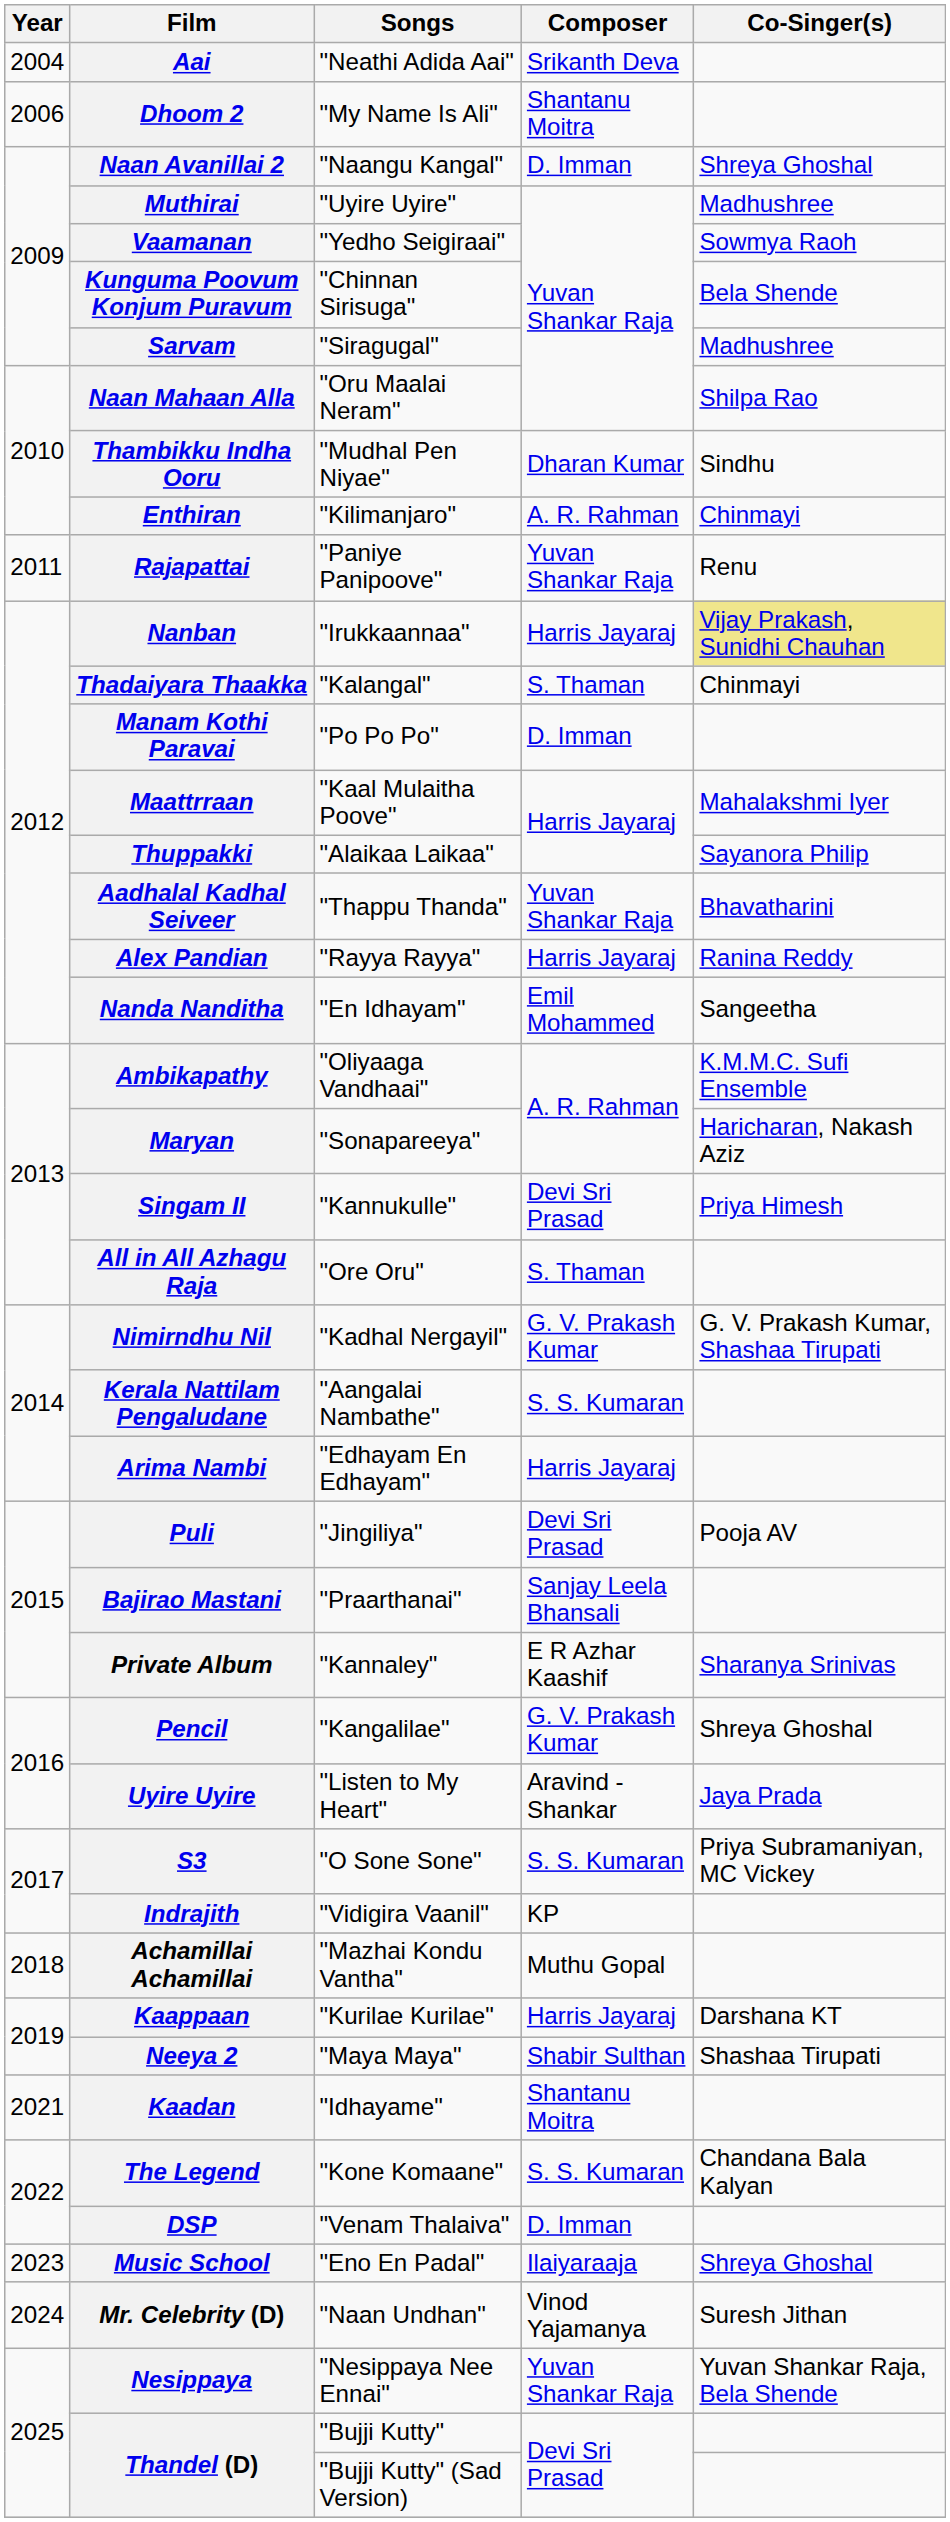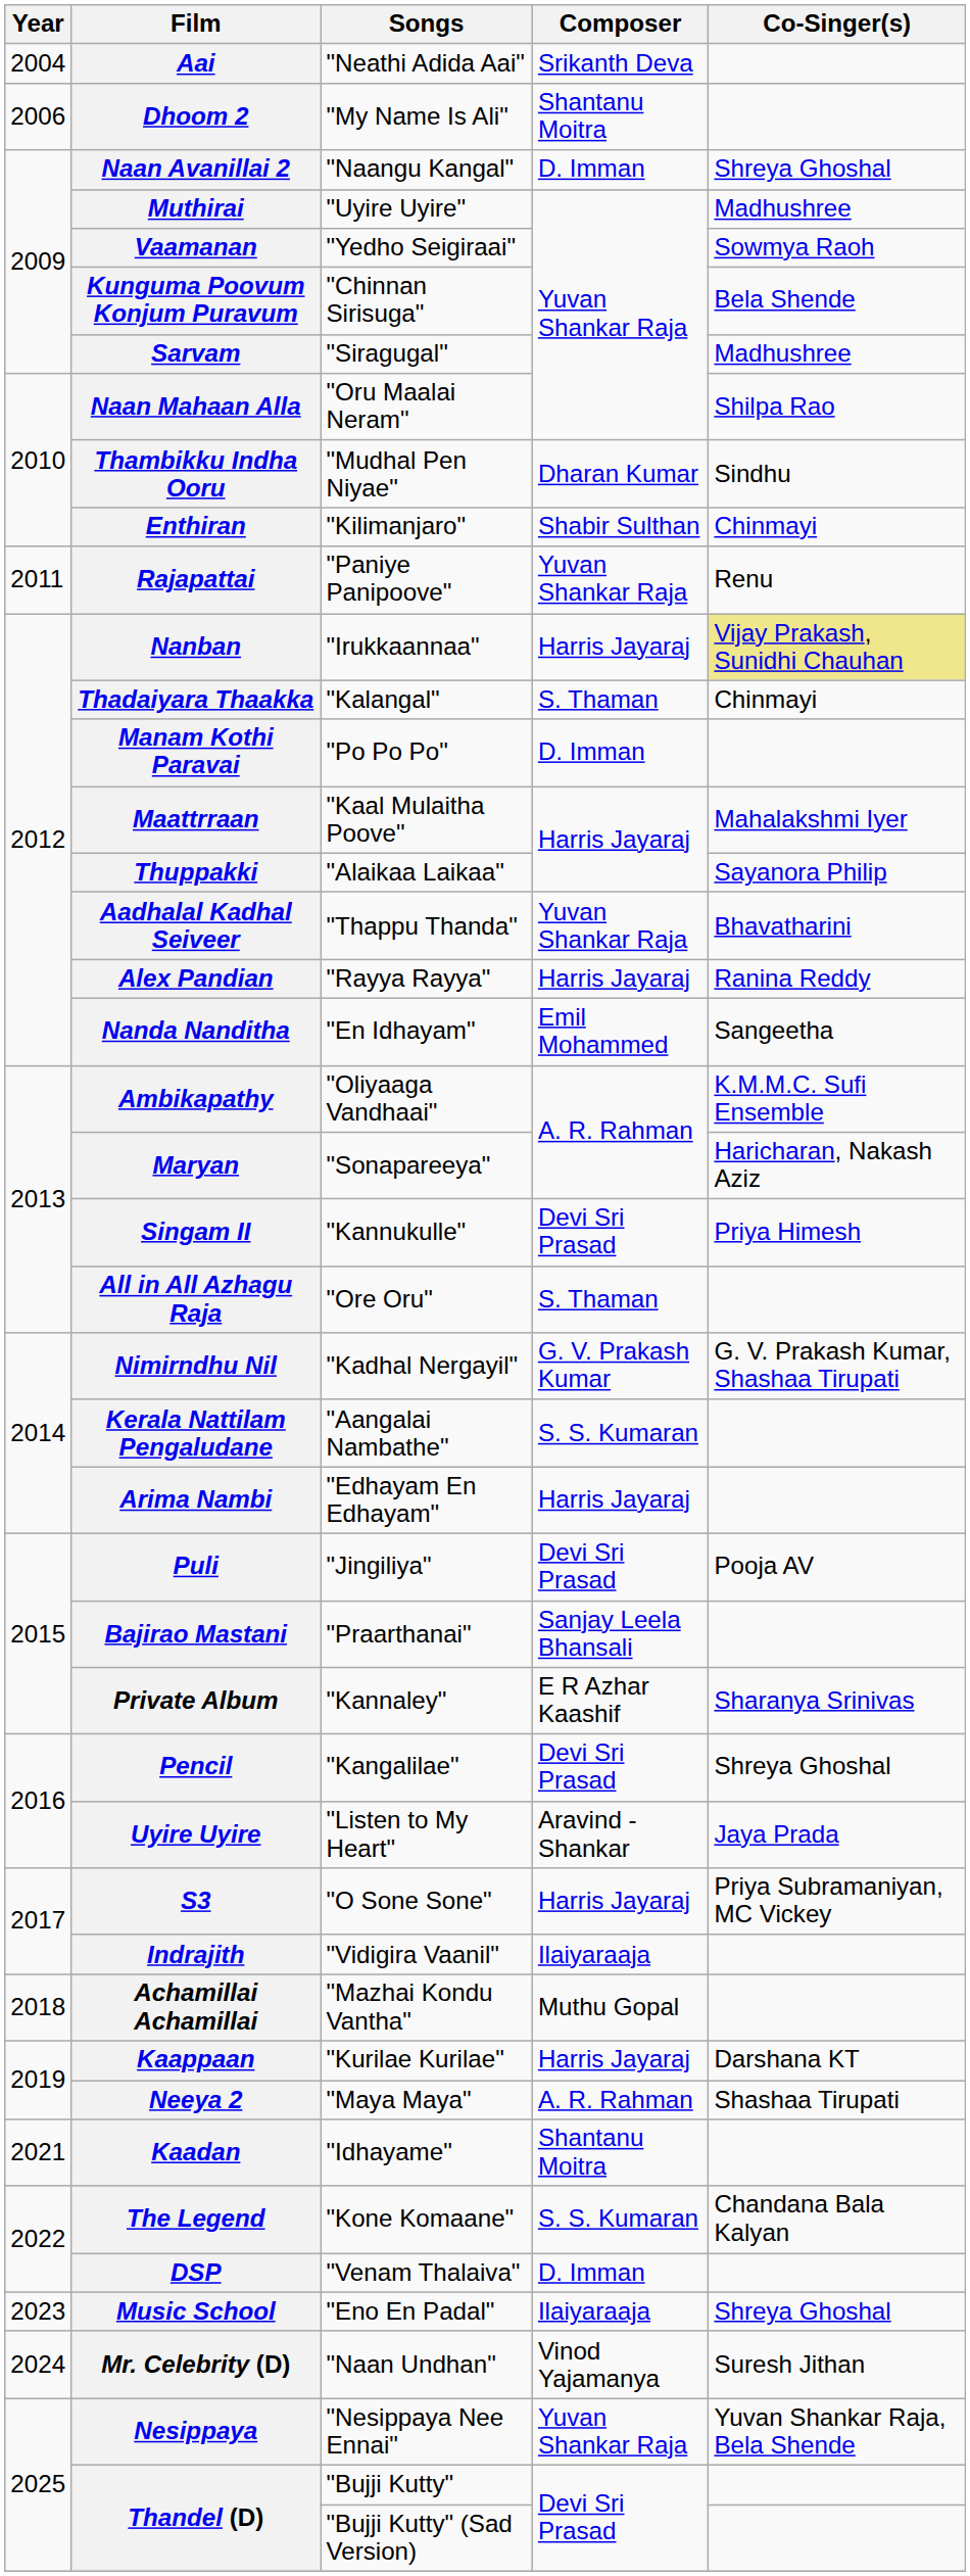Enthiran | Composer: A. R. Rahman -> Shabir Sulthan
Pencil | Composer: G. V. Prakash Kumar -> Devi Sri Prasad
S3 | Composer: S. S. Kumaran -> Harris Jayaraj
Indrajith | Composer: KP -> Ilaiyaraaja
Neeya 2 | Composer: Shabir Sulthan -> A. R. Rahman
